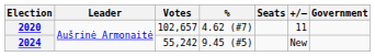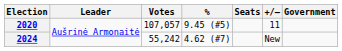2020 | Votes: 102,657 -> 107,057
2020 | %: 4.62 (#7) -> 9.45 (#5)
2024 | %: 9.45 (#5) -> 4.62 (#7)
